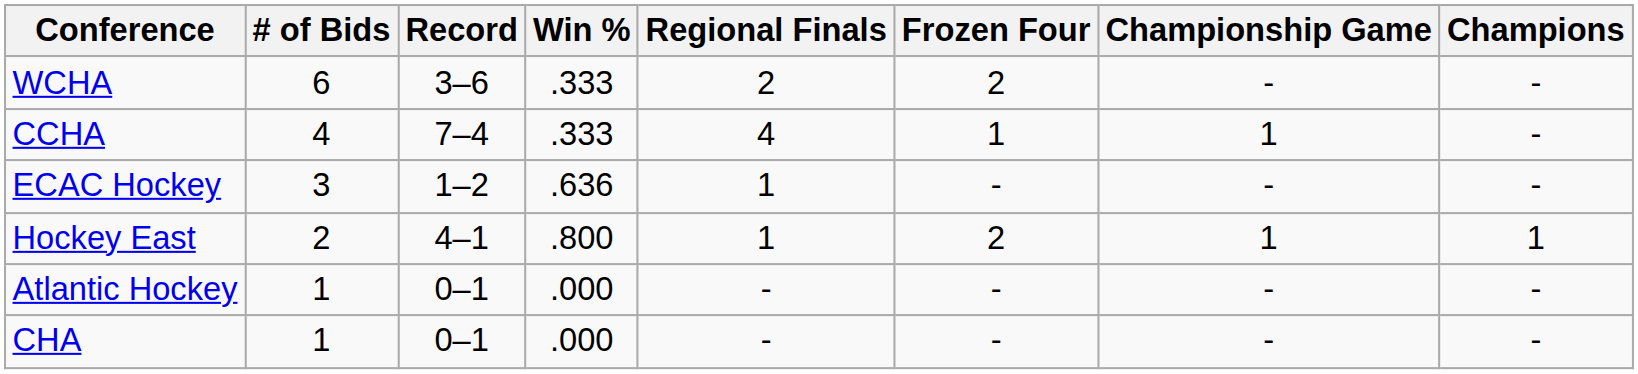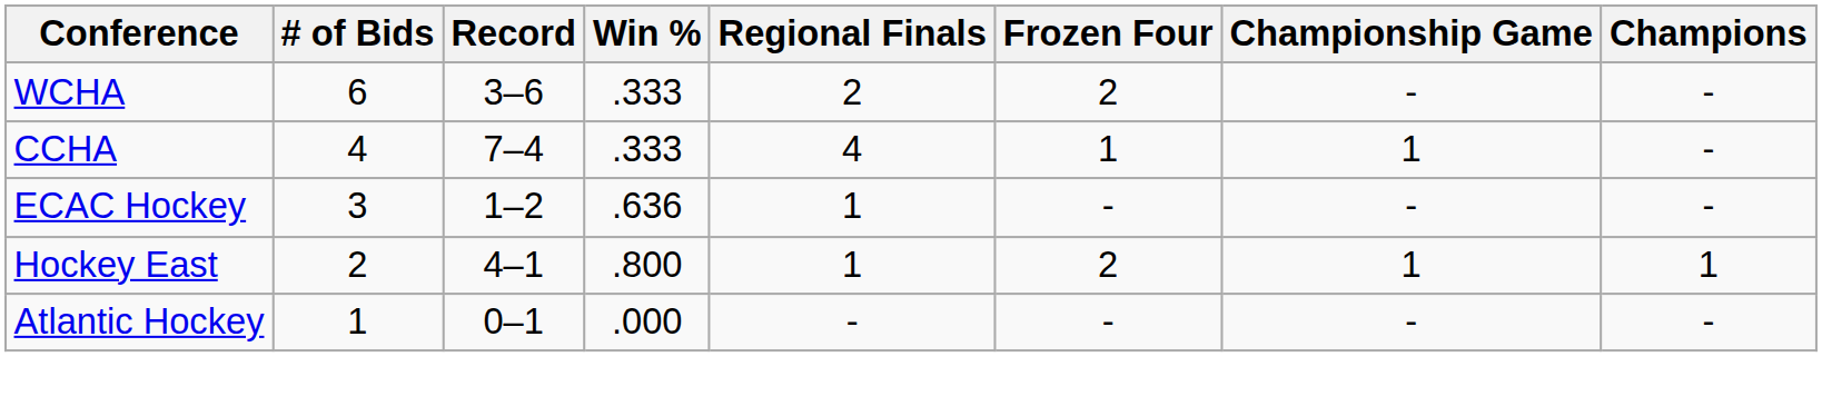- row: CHA | 1 | 0–1 | .000 | - | - | - | -
